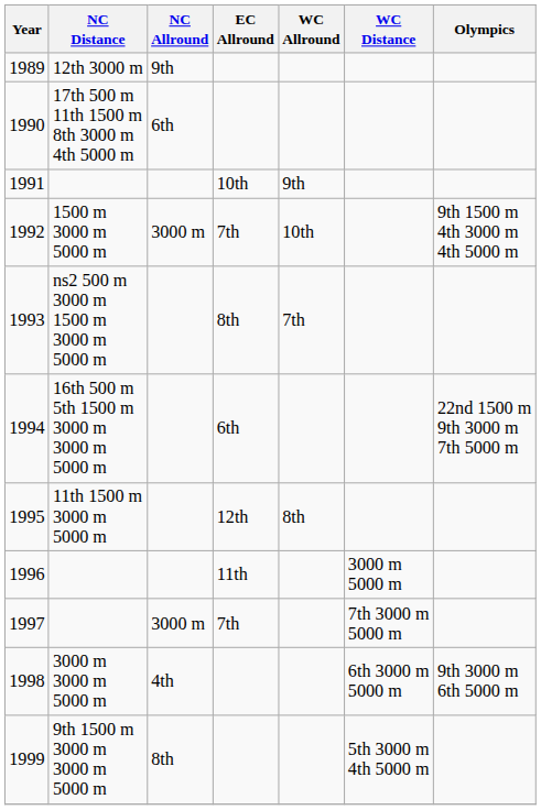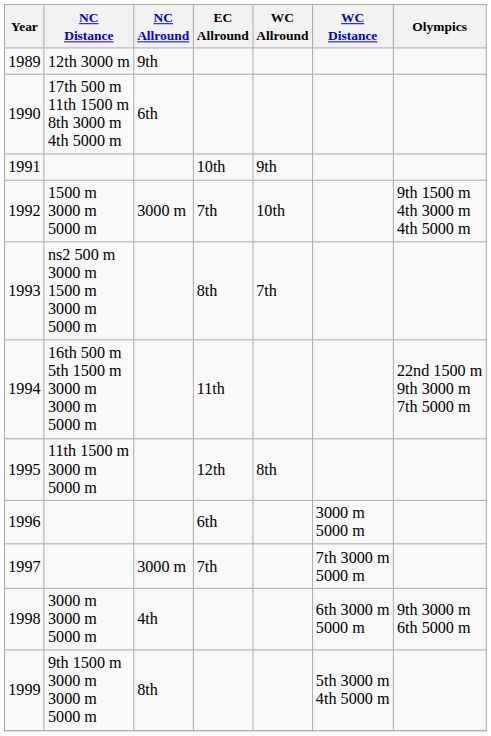1994 | EC Allround: 6th -> 11th
1996 | EC Allround: 11th -> 6th
